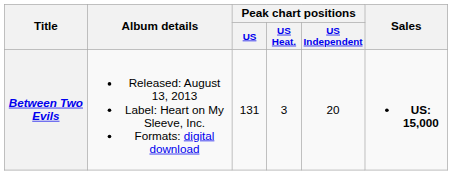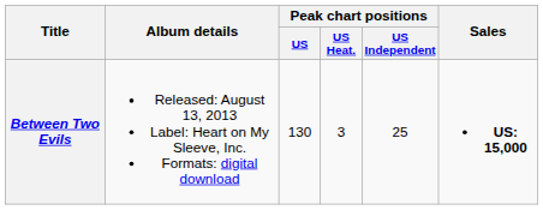Between Two Evils | Peak chart positions / US: 131 -> 130
Between Two Evils | Peak chart positions / US Independent: 20 -> 25
